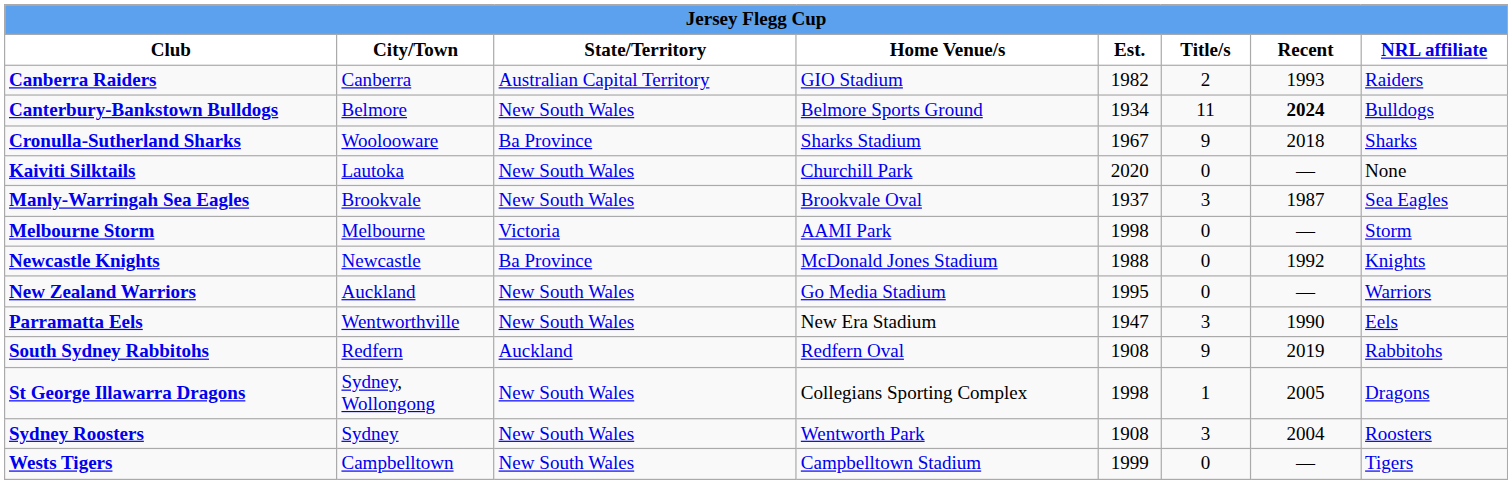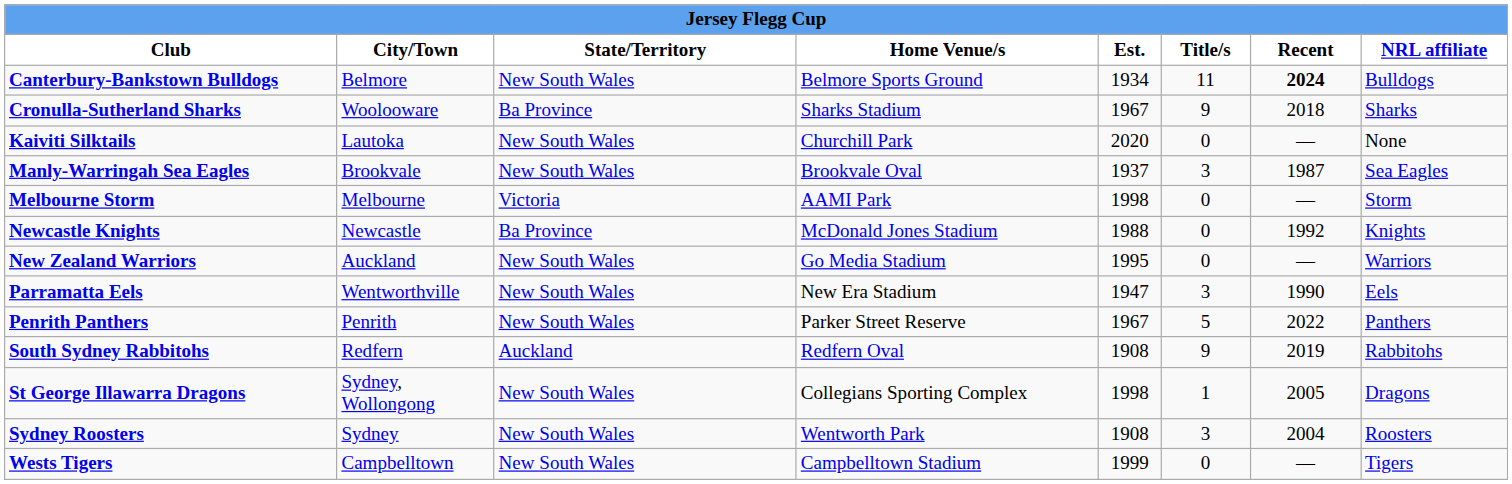- row: Canberra Raiders | Canberra | Australian Capital Territory | GIO Stadium | 1982 | 2 | 1993 | Raiders
+ row: Penrith Panthers | Penrith | New South Wales | Parker Street Reserve | 1967 | 5 | 2022 | Panthers
